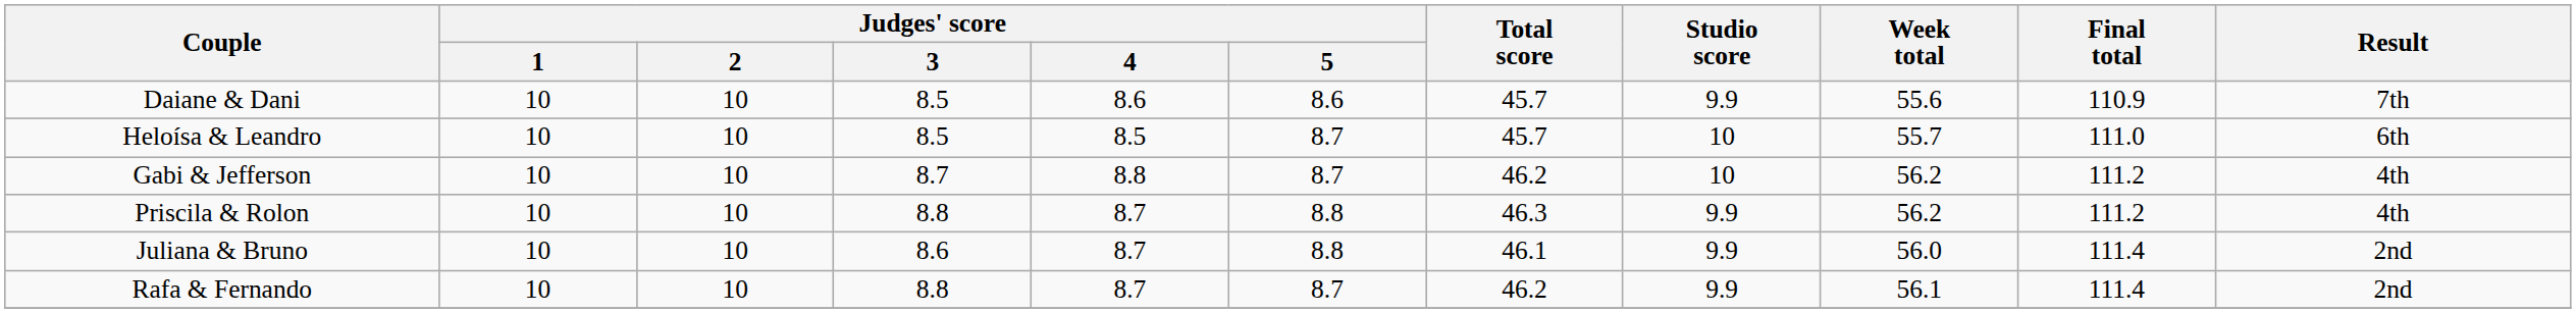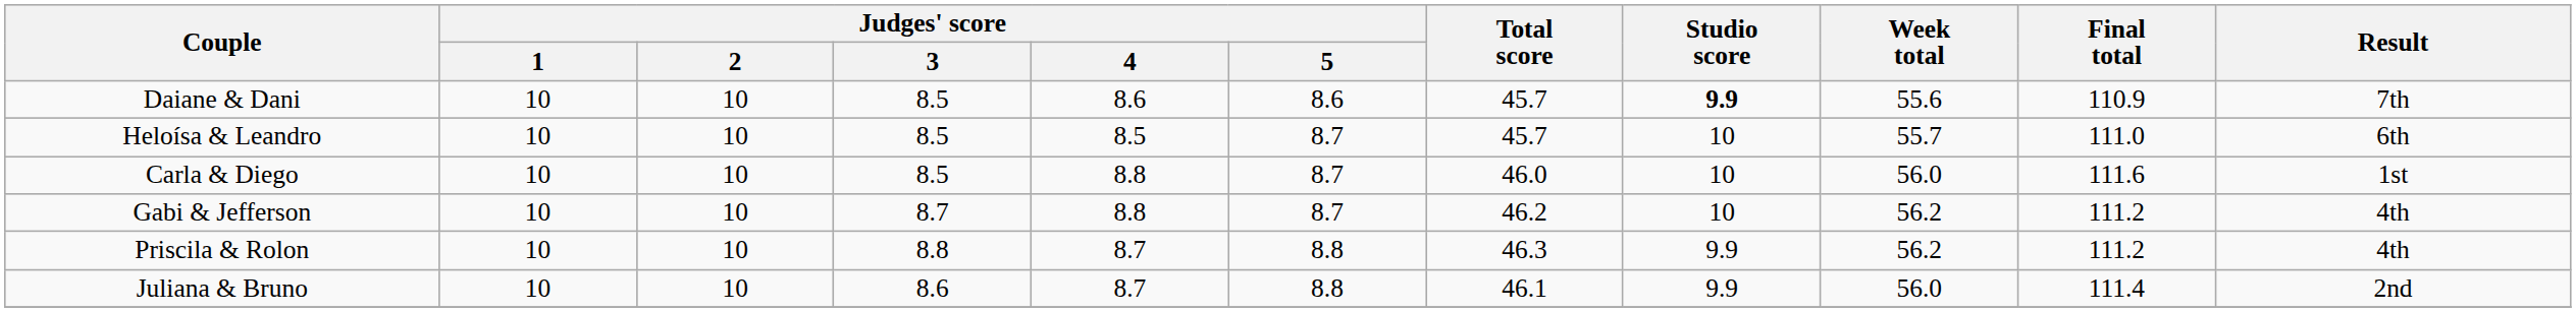Daiane & Dani | Studio score: normal -> bold
+ row: Carla & Diego | 10 | 10 | 8.5 | 8.8 | 8.7 | 46.0 | 10 | 56.0 | 111.6 | 1st
- row: Rafa & Fernando | 10 | 10 | 8.8 | 8.7 | 8.7 | 46.2 | 9.9 | 56.1 | 111.4 | 2nd
